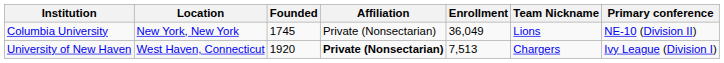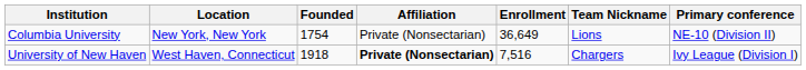Columbia University | Founded: 1745 -> 1754
Columbia University | Enrollment: 36,049 -> 36,649
University of New Haven | Founded: 1920 -> 1918
University of New Haven | Enrollment: 7,513 -> 7,516
